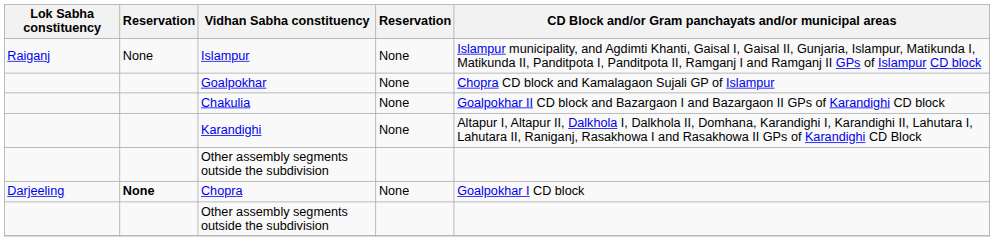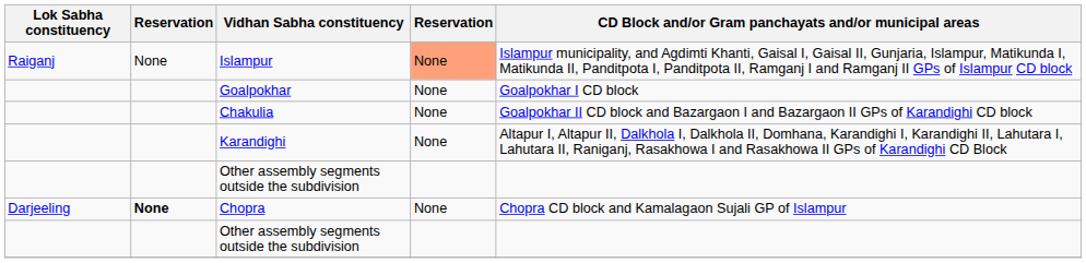Islampur | column 4: no background -> lightsalmon background
Goalpokhar | CD Block and/or Gram panchayats and/or municipal areas: Chopra CD block and Kamalagaon Sujali GP of Islampur -> Goalpokhar I CD block
Chopra | CD Block and/or Gram panchayats and/or municipal areas: Goalpokhar I CD block -> Chopra CD block and Kamalagaon Sujali GP of Islampur
